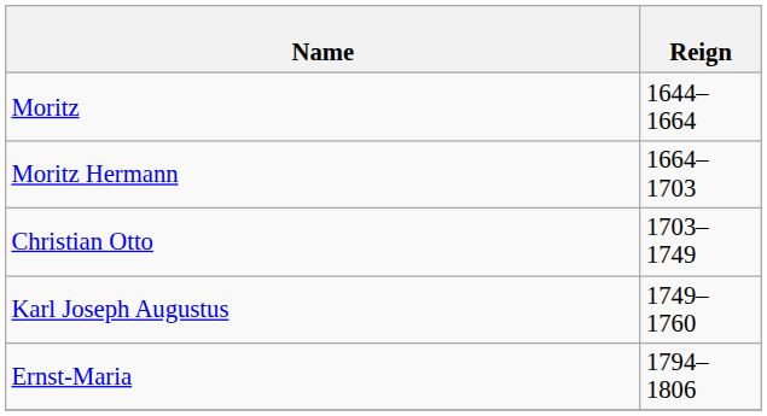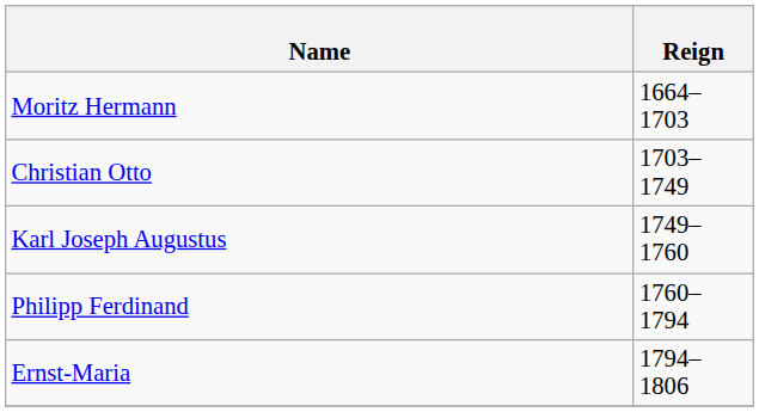- row: Moritz | 1644–1664
+ row: Philipp Ferdinand | 1760–1794
